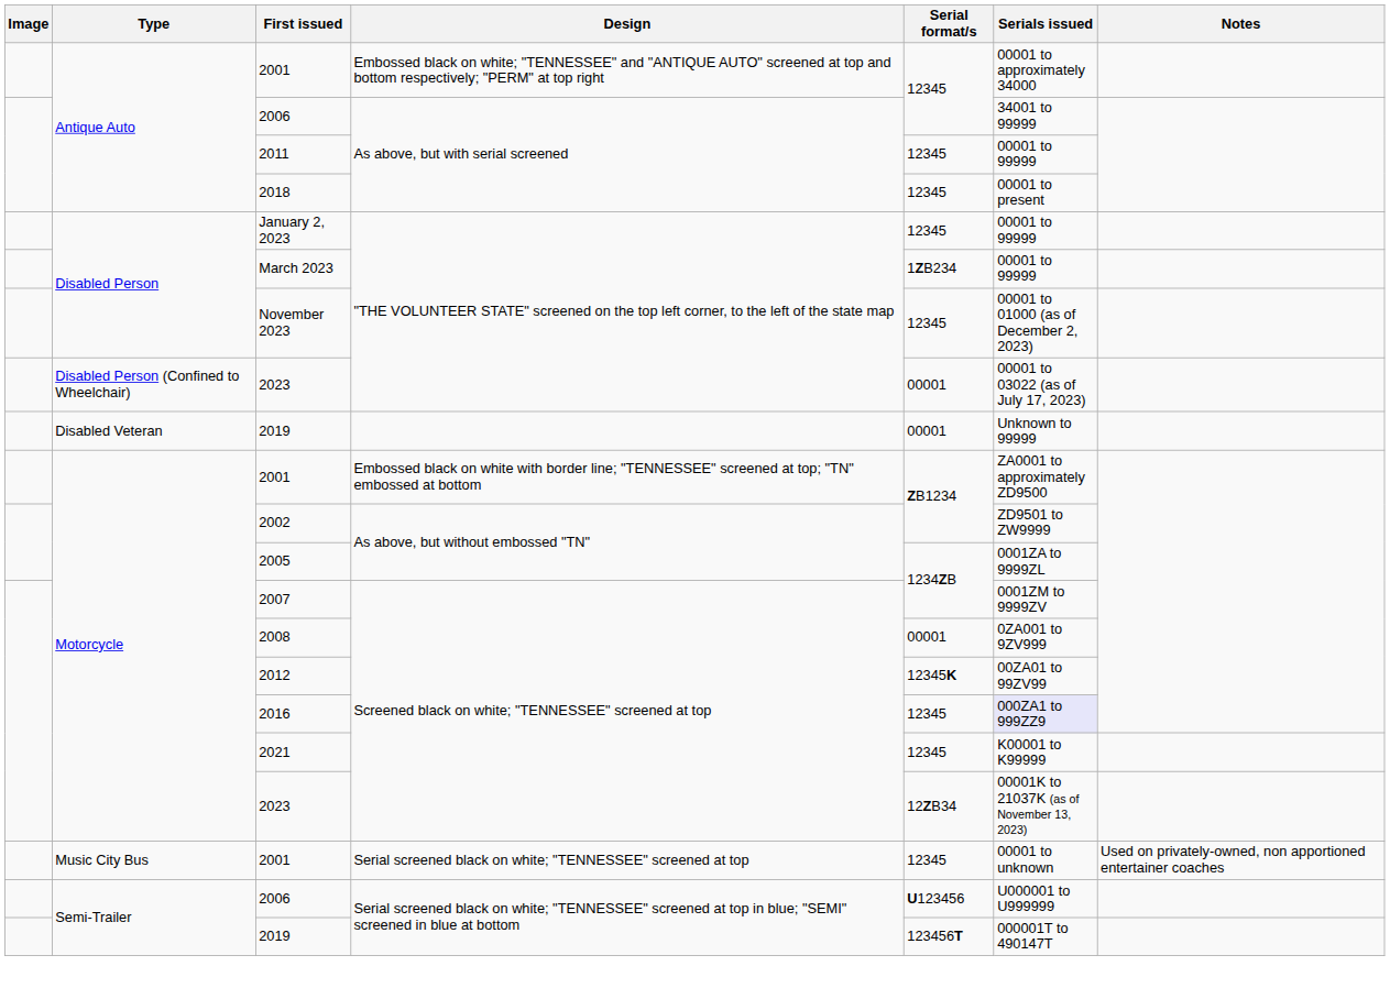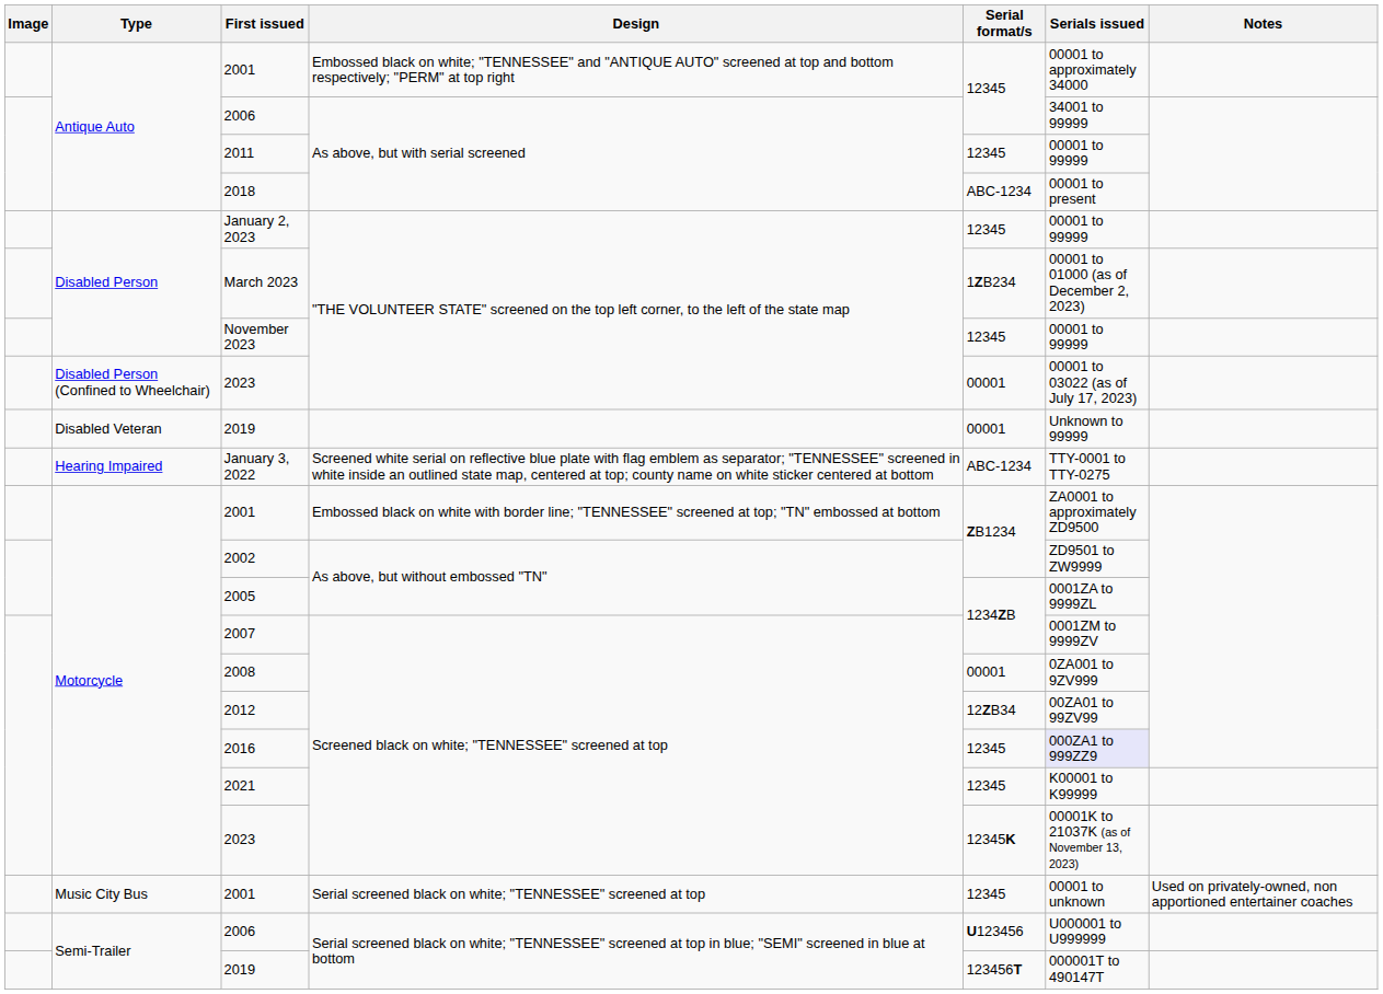2018 | Serial format/s: 12345 -> ABC-1234
March 2023 | Serials issued: 00001 to 99999 -> 00001 to 01000 (as of December 2, 2023)
November 2023 | Serials issued: 00001 to 01000 (as of December 2, 2023) -> 00001 to 99999
+ row: Hearing Impaired | January 3, 2022 | Screened white serial on reflective blue plate with flag emblem as separator; "TENNESSEE" screened in white inside an outlined state map, centered at top; county name on white sticker centered at bottom | ABC-1234 | TTY-0001 to TTY-0275
2012 | Serial format/s: 12345K -> 12ZB34
2023 / Screened black on white; "TENNESSEE" screened at top | Serial format/s: 12ZB34 -> 12345K
